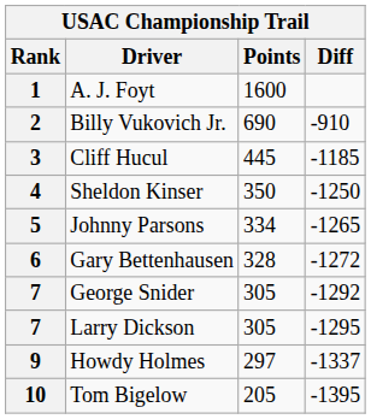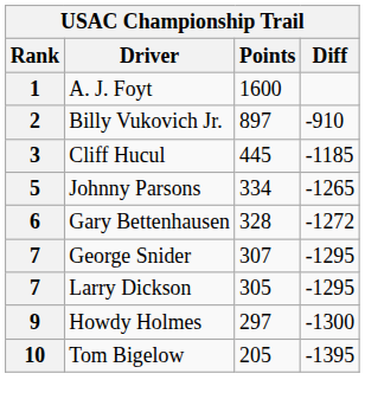2 | Points: 690 -> 897
- row: 4 | Sheldon Kinser | 350 | -1250
7 / George Snider | Points: 305 -> 307
7 / George Snider | Diff: -1292 -> -1295
9 | Diff: -1337 -> -1300
